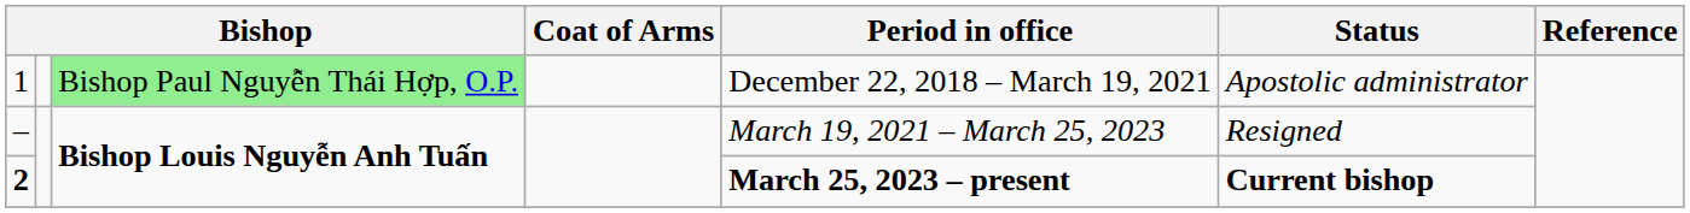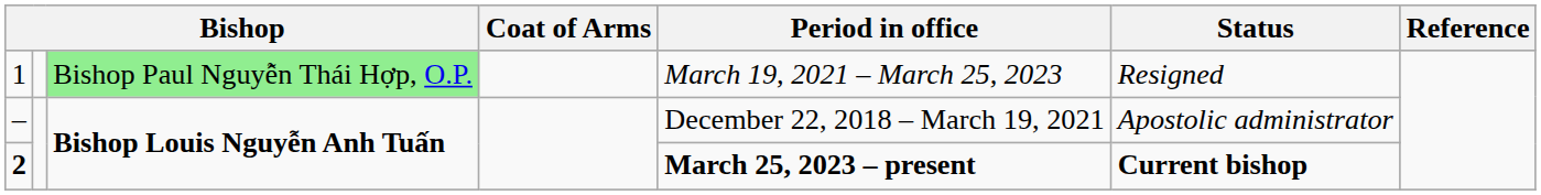1 | Period in office: December 22, 2018 – March 19, 2021 -> March 19, 2021 – March 25, 2023
1 | Status: Apostolic administrator -> Resigned
– | Period in office: March 19, 2021 – March 25, 2023 -> December 22, 2018 – March 19, 2021
– | Status: Resigned -> Apostolic administrator
